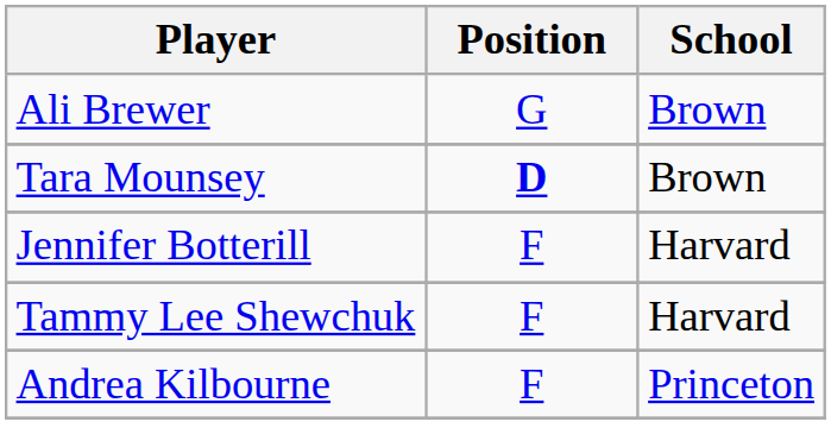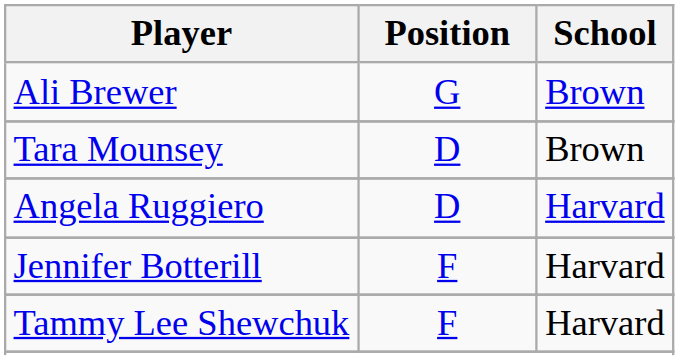Tara Mounsey | Position: bold -> normal
+ row: Angela Ruggiero | D | Harvard
- row: Andrea Kilbourne | F | Princeton
